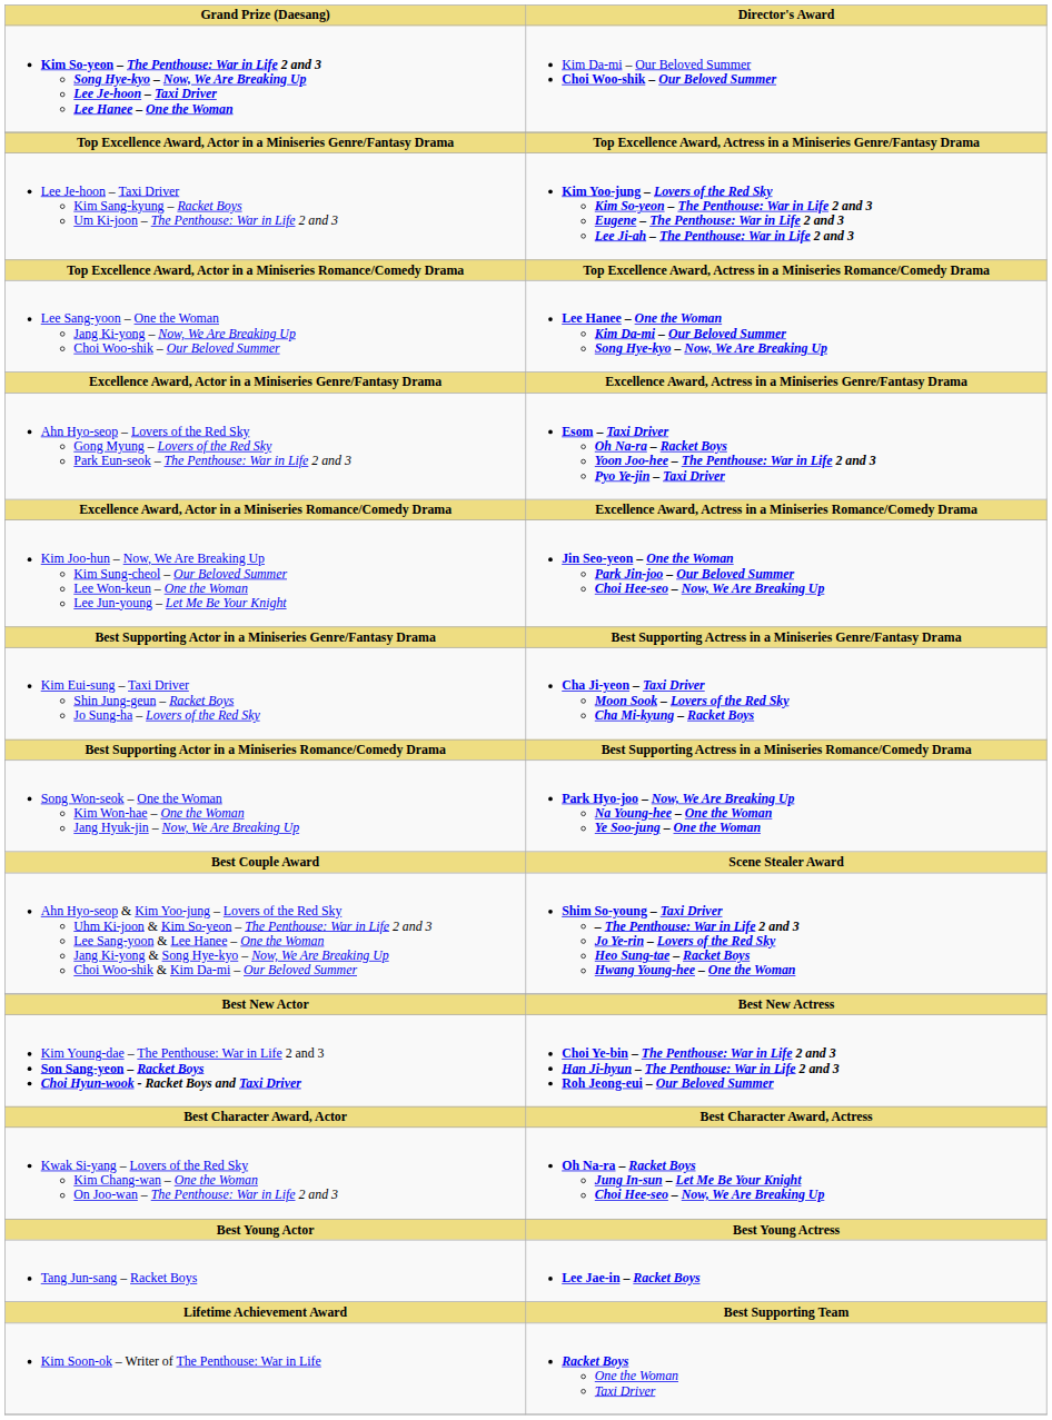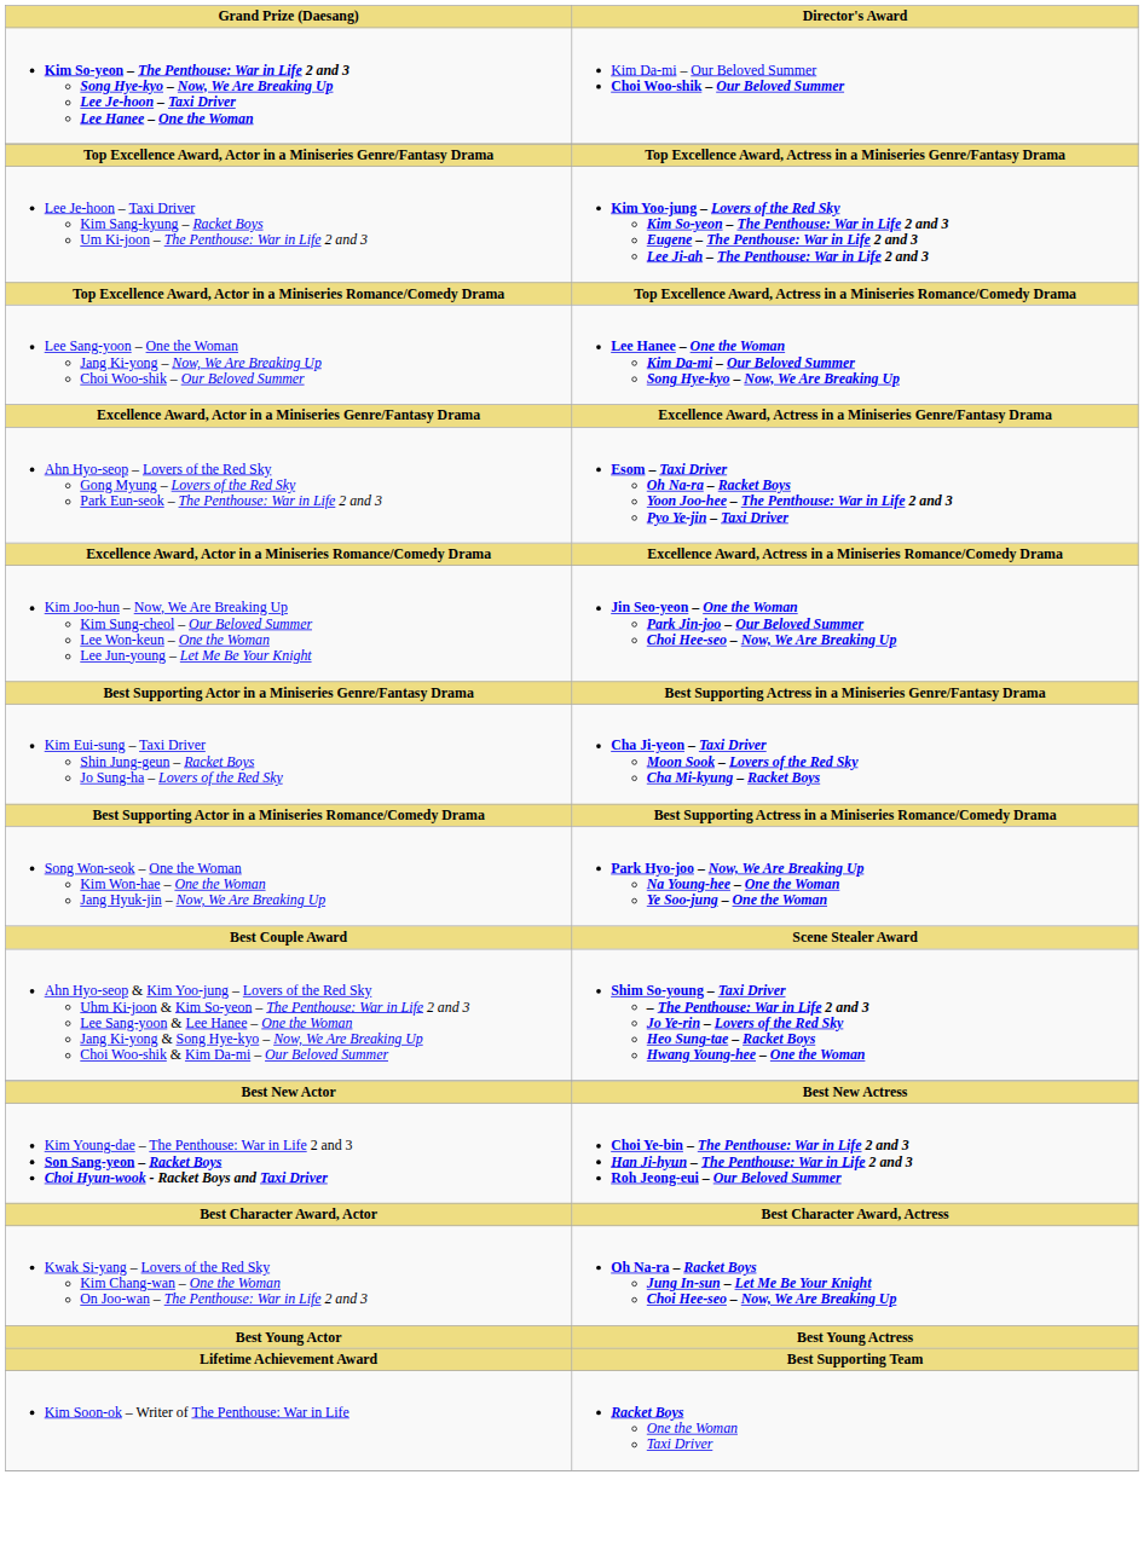- row: Tang Jun-sang – Racket Boys | Lee Jae-in – Racket Boys
